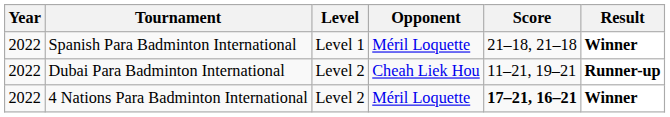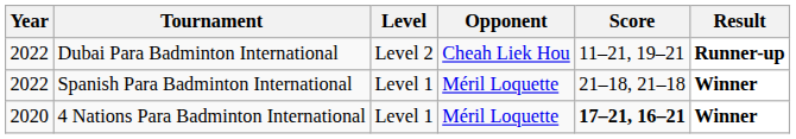rows swapped: Spanish Para Badminton International <-> Dubai Para Badminton International
4 Nations Para Badminton International | Year: 2022 -> 2020
4 Nations Para Badminton International | Level: Level 2 -> Level 1
